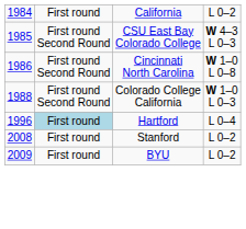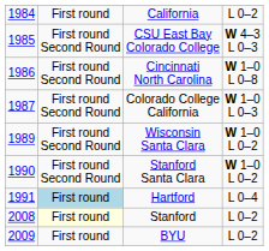Colorado College California | column 1: 1988 -> 1987
+ row: 1989 | First round Second Round | Wisconsin Santa Clara | W 1–0 L 0–2
+ row: 1990 | First round Second Round | Stanford Santa Clara | W 1–0 L 0–2
Hartford | column 1: 1996 -> 1991
Stanford | column 2: no background -> lightyellow background
